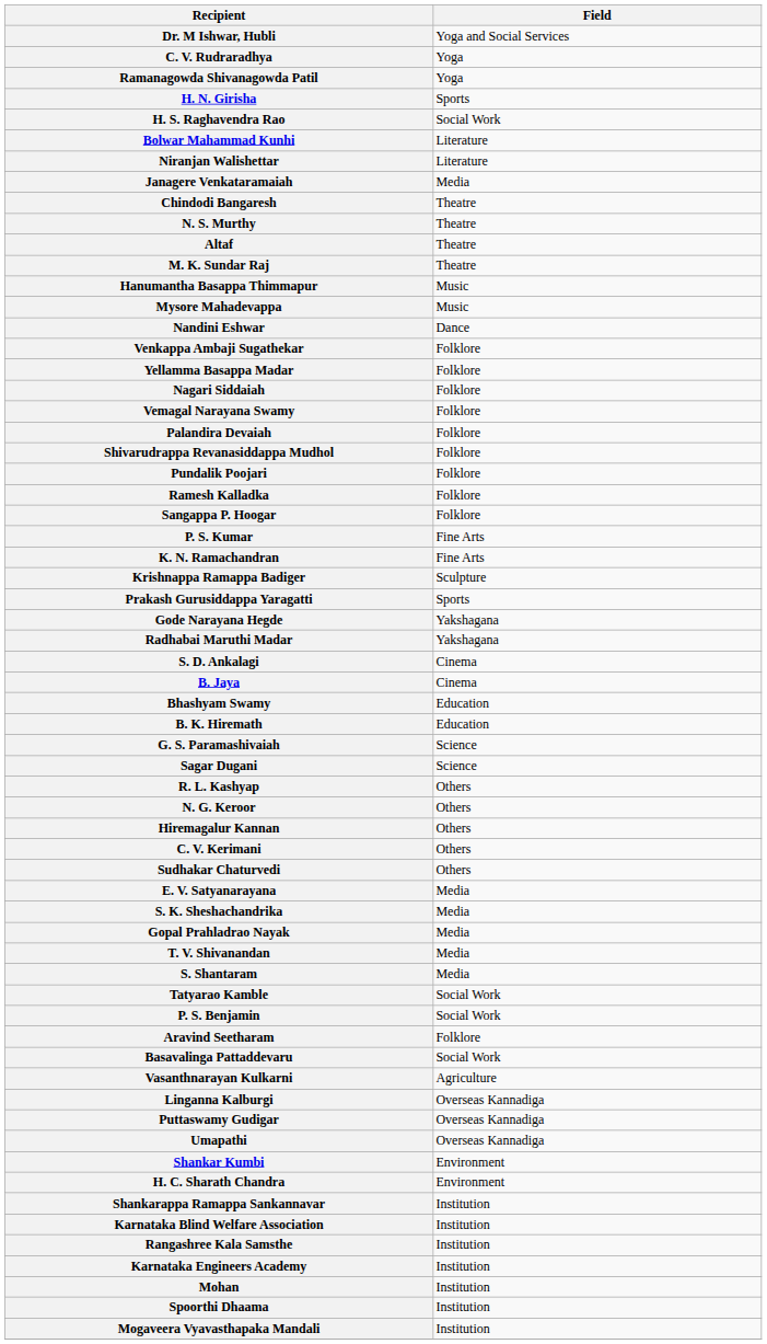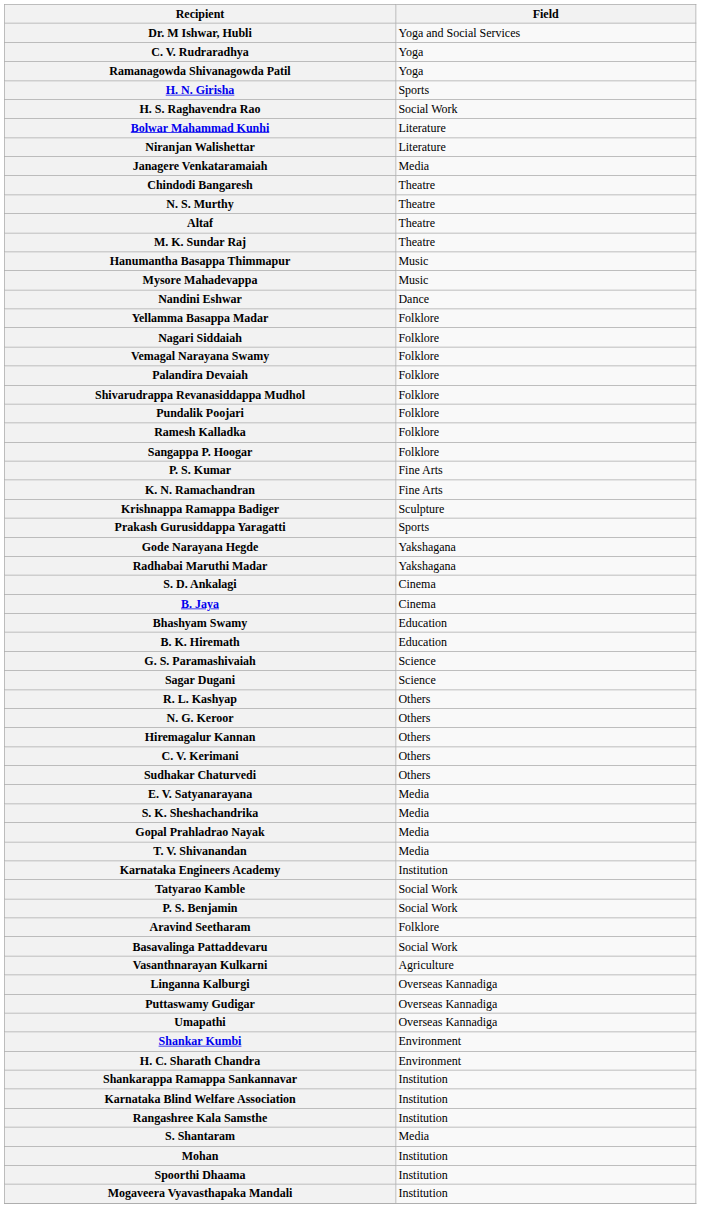- row: Venkappa Ambaji Sugathekar | Folklore
rows swapped: S. Shantaram <-> Karnataka Engineers Academy
